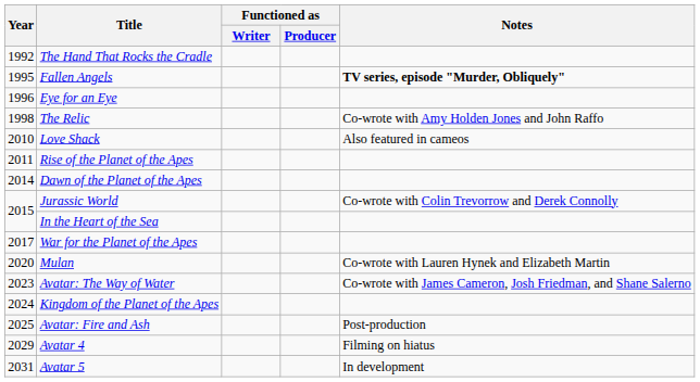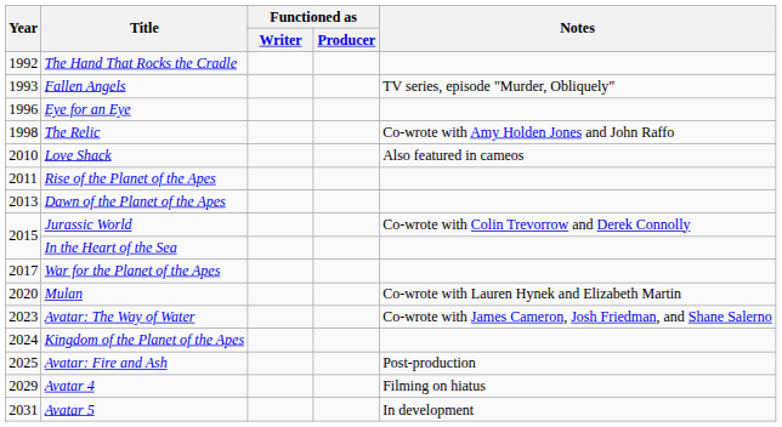Fallen Angels | Year: 1995 -> 1993
Fallen Angels | Notes: bold -> normal
Dawn of the Planet of the Apes | Year: 2014 -> 2013
